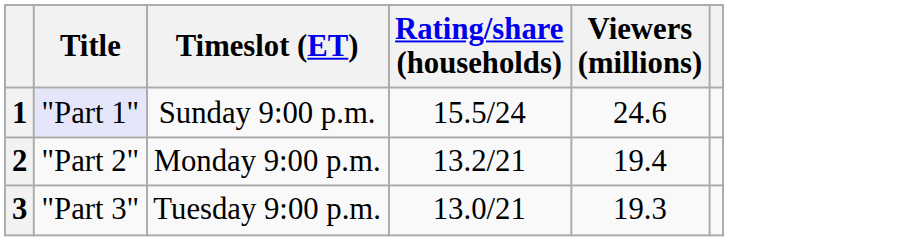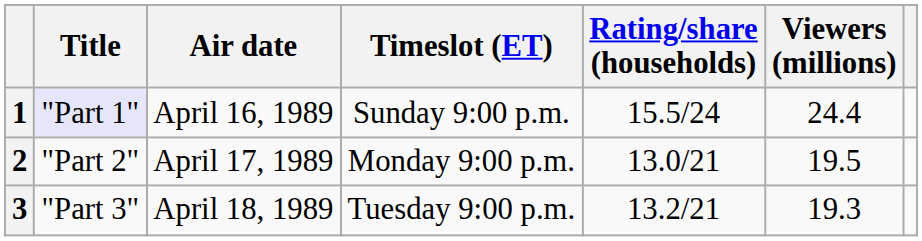+ column: Air date | April 16, 1989 | April 17, 1989 | April 18, 1989
1 | Viewers (millions): 24.6 -> 24.4
2 | Rating/share (households): 13.2/21 -> 13.0/21
2 | Viewers (millions): 19.4 -> 19.5
3 | Rating/share (households): 13.0/21 -> 13.2/21
